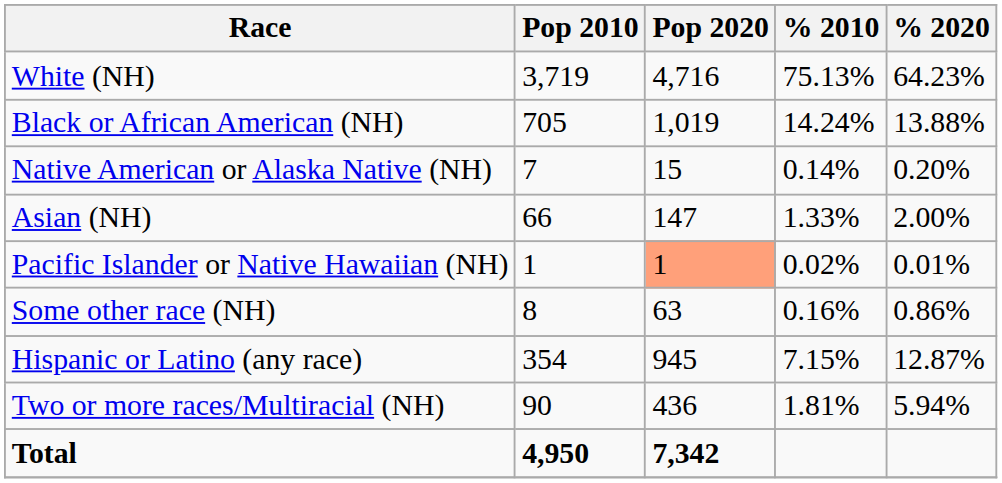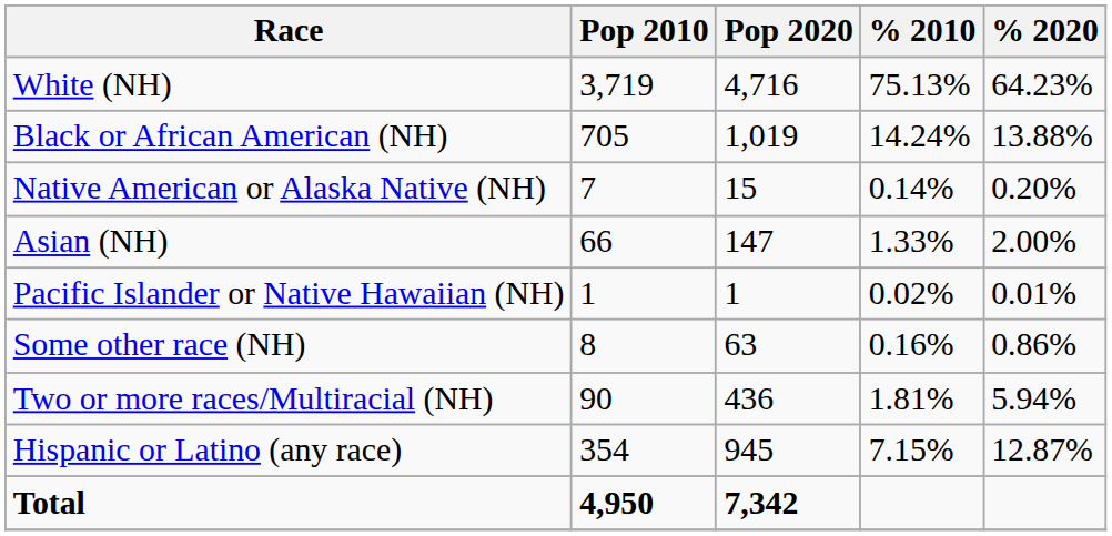Pacific Islander or Native Hawaiian (NH) | Pop 2020: lightsalmon background -> no background
rows swapped: Two or more races/Multiracial (NH) <-> Hispanic or Latino (any race)
